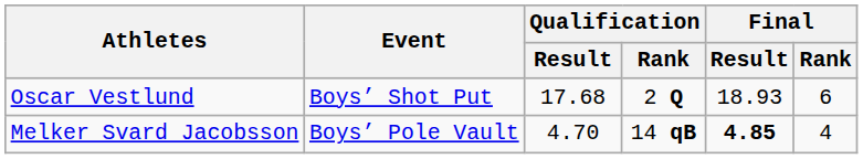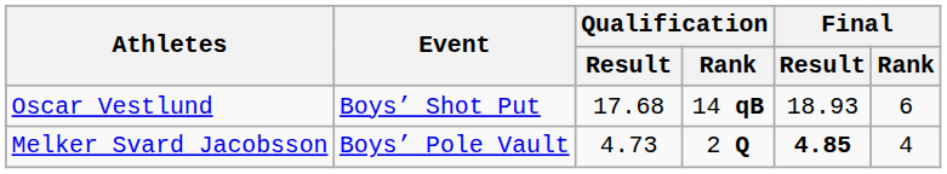Oscar Vestlund | Qualification / Rank: 2 Q -> 14 qB
Melker Svard Jacobsson | Qualification / Result: 4.70 -> 4.73
Melker Svard Jacobsson | Qualification / Rank: 14 qB -> 2 Q
